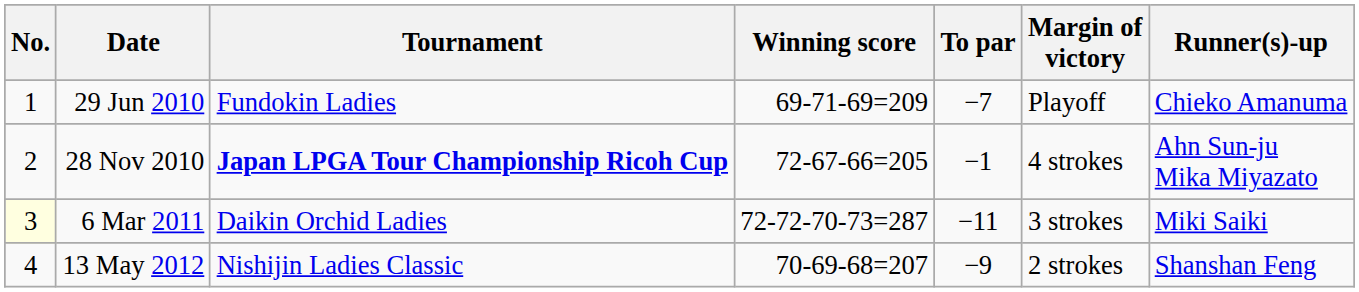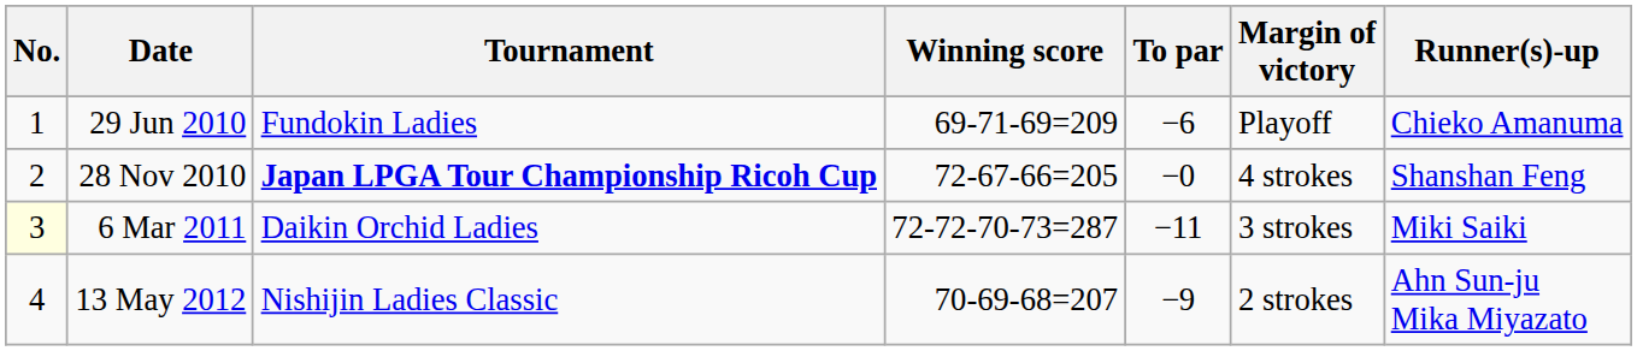29 Jun 2010 | To par: −7 -> −6
28 Nov 2010 | To par: −1 -> −0
28 Nov 2010 | Runner(s)-up: Ahn Sun-ju Mika Miyazato -> Shanshan Feng
13 May 2012 | Runner(s)-up: Shanshan Feng -> Ahn Sun-ju Mika Miyazato
